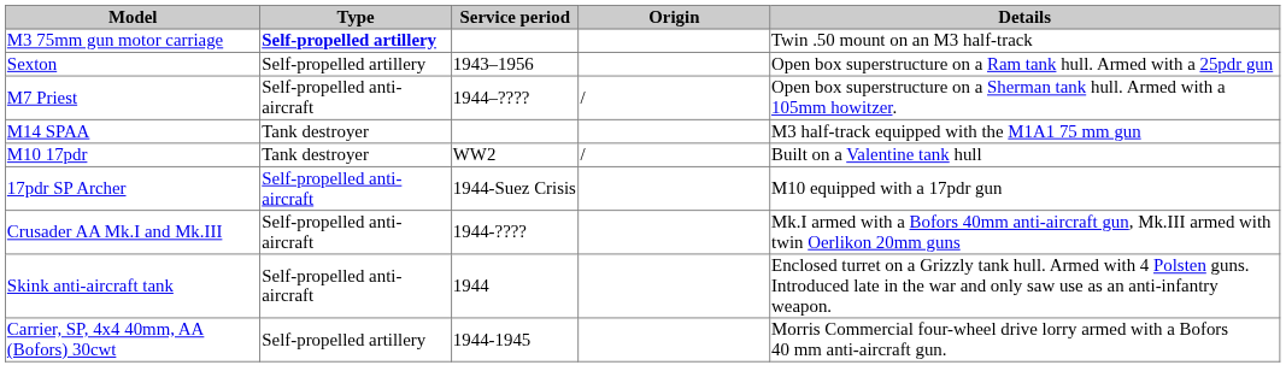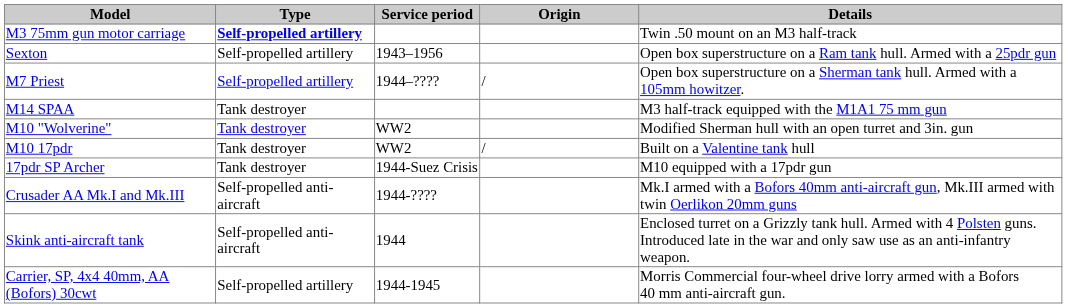M7 Priest | Type: Self-propelled anti-aircraft -> Self-propelled artillery
+ row: M10 "Wolverine" | Tank destroyer | WW2 | Modified Sherman hull with an open turret and 3in. gun
17pdr SP Archer | Type: Self-propelled anti-aircraft -> Tank destroyer
